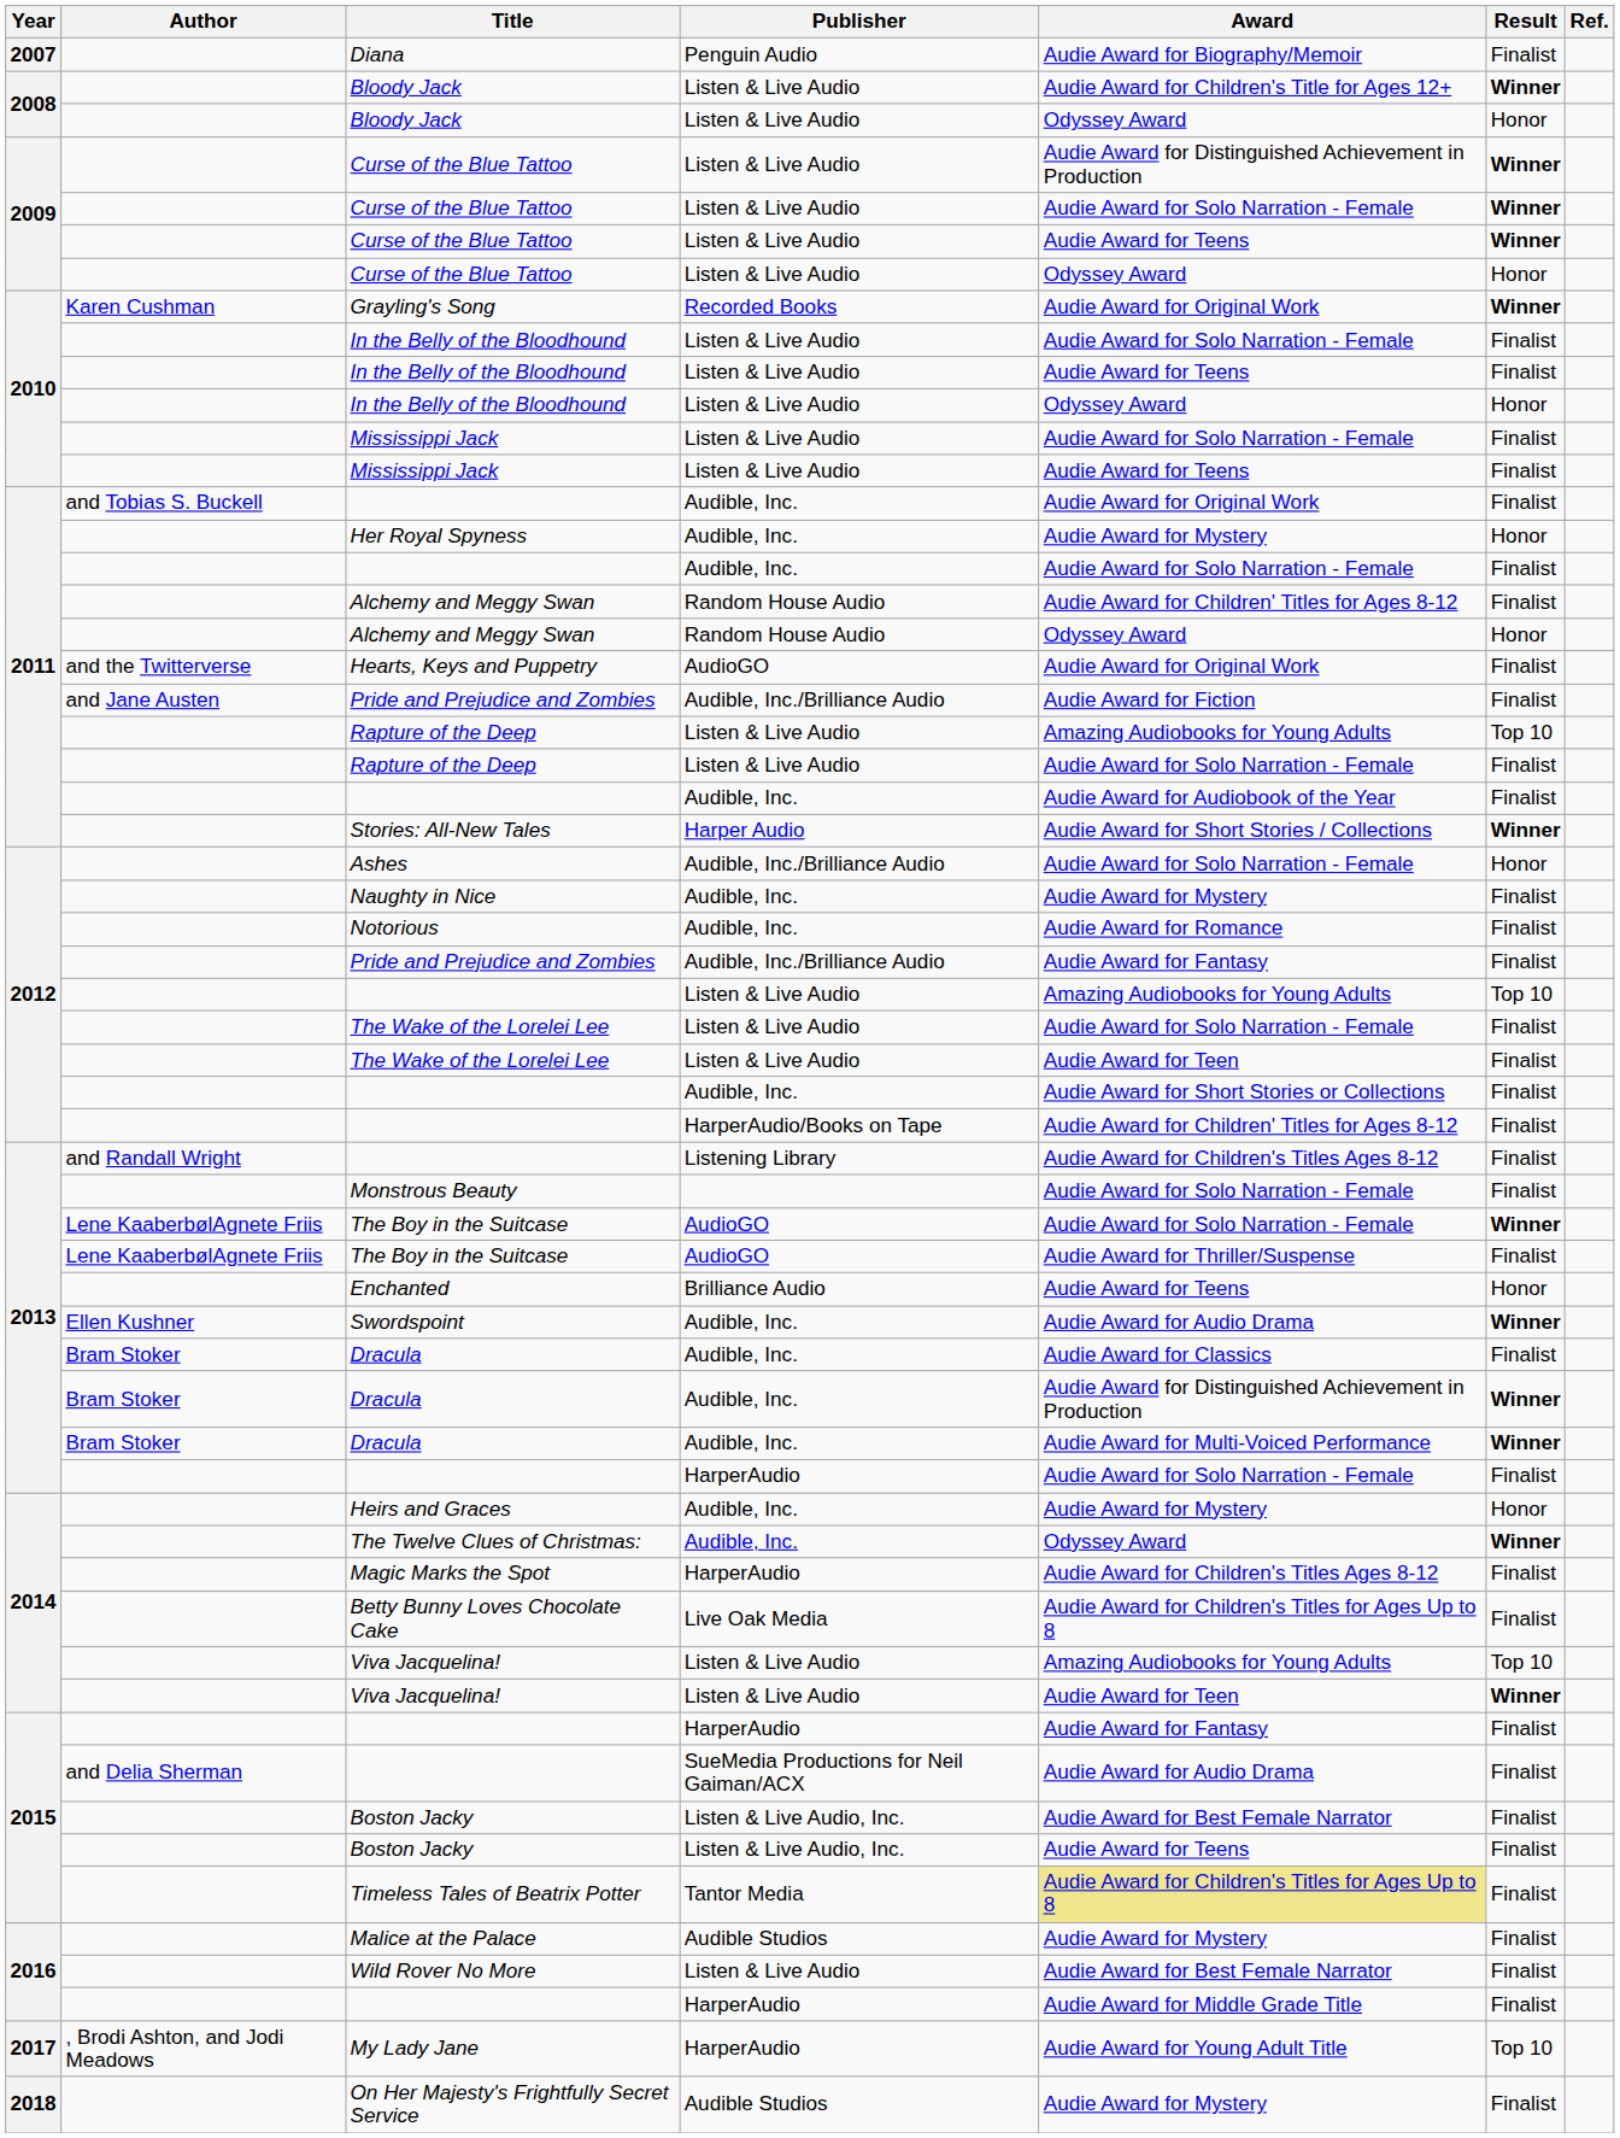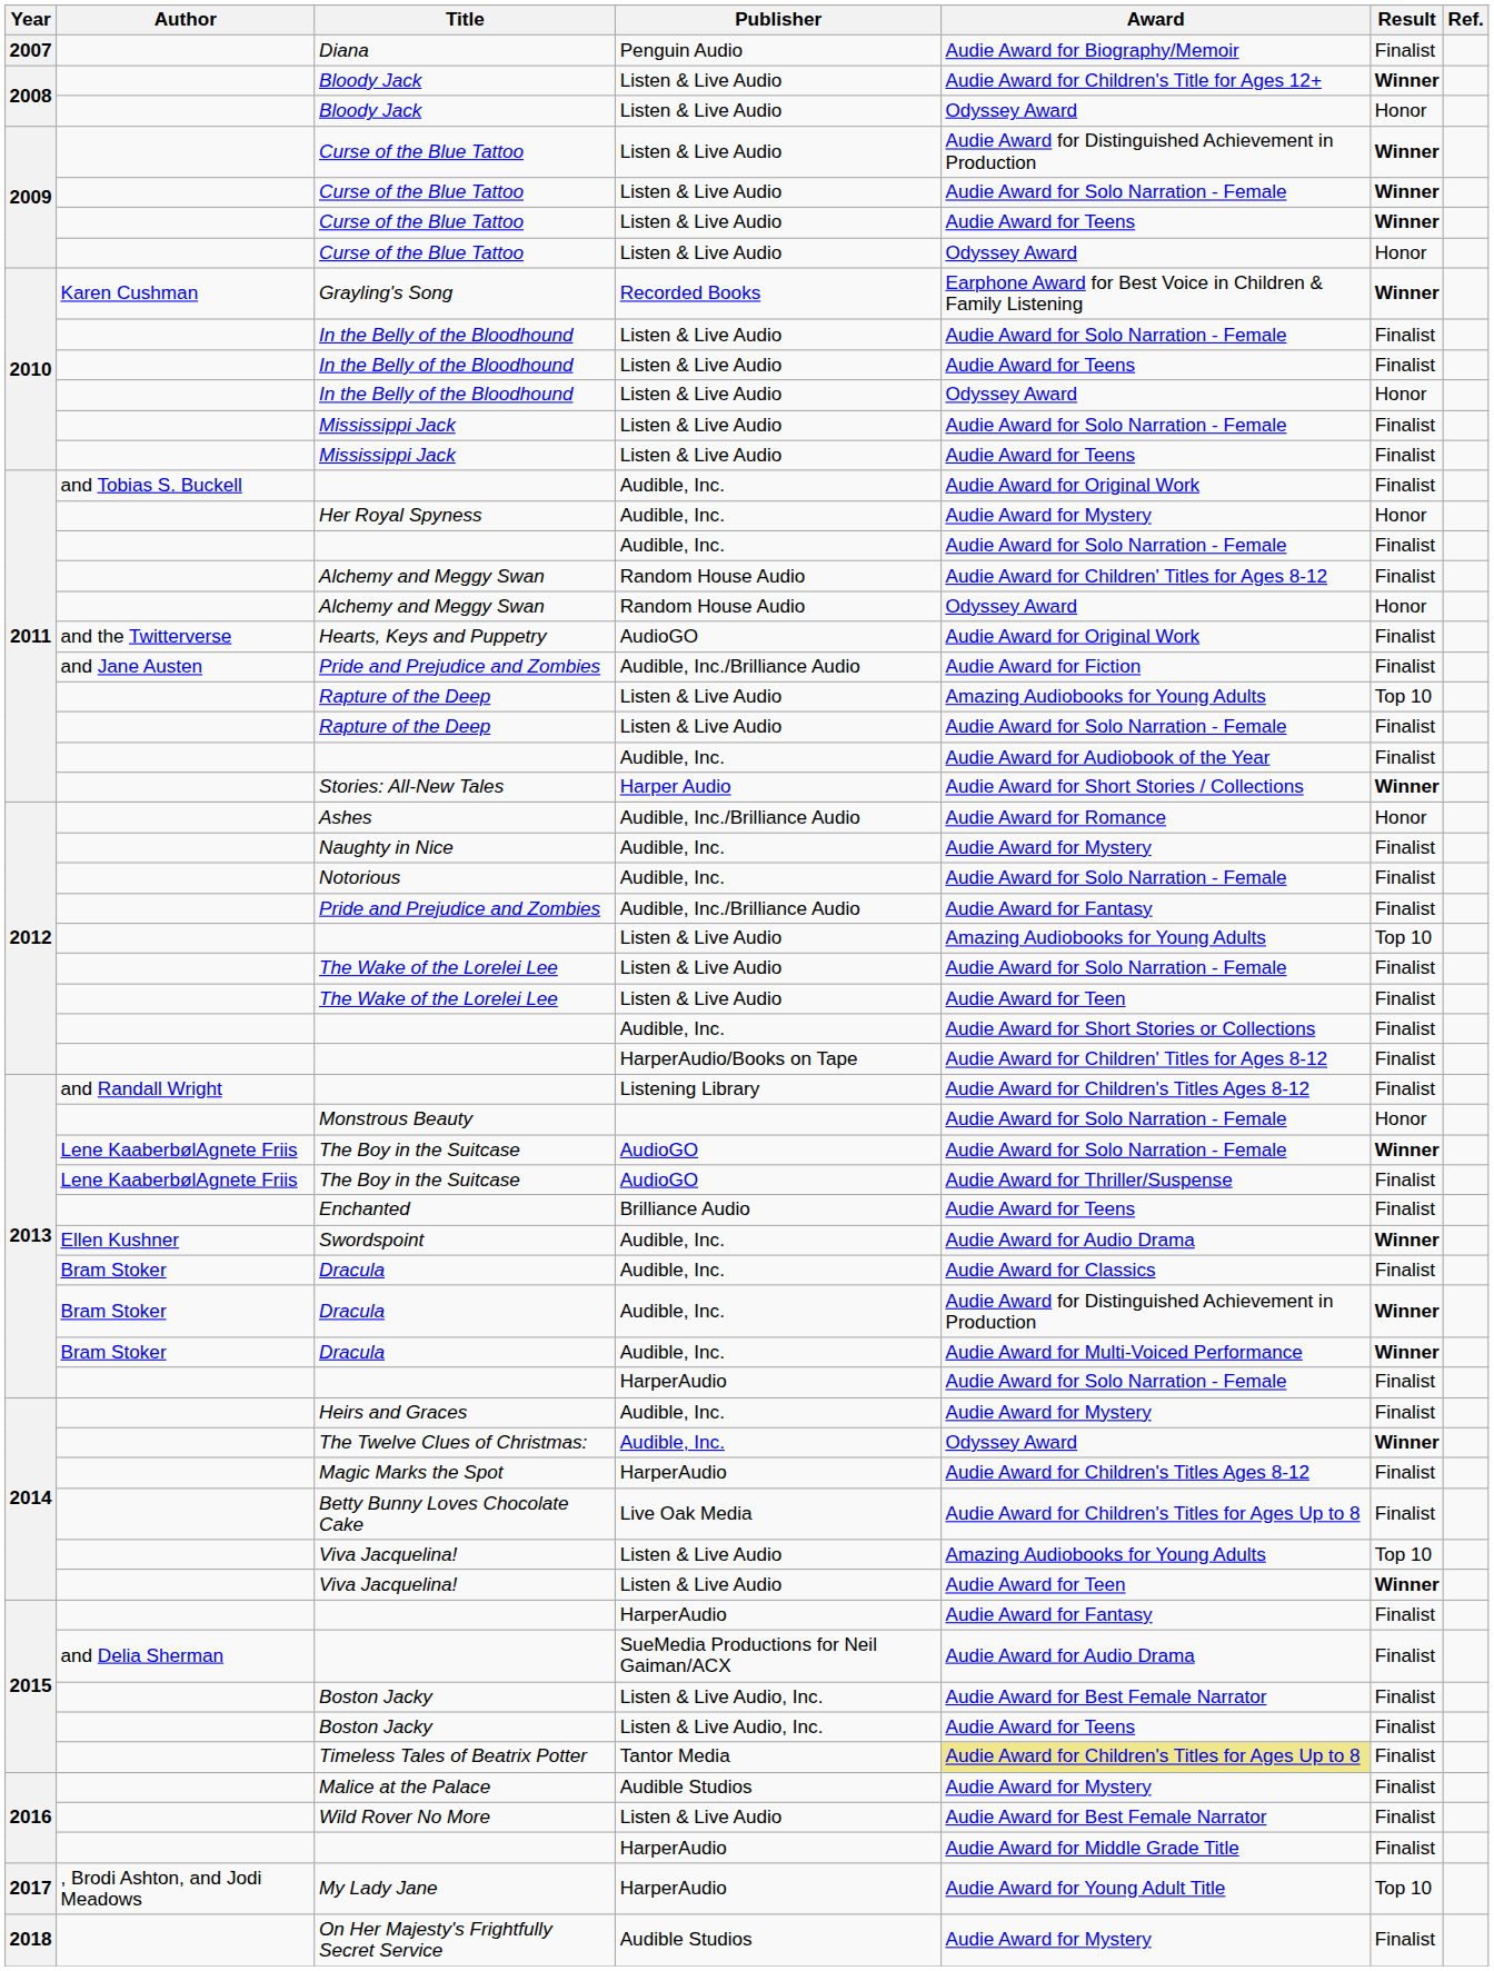Grayling's Song | Award: Audie Award for Original Work -> Earphone Award for Best Voice in Children & Family Listening
Ashes | Award: Audie Award for Solo Narration - Female -> Audie Award for Romance
Notorious | Award: Audie Award for Romance -> Audie Award for Solo Narration - Female
Monstrous Beauty | Result: Finalist -> Honor
Enchanted | Result: Honor -> Finalist
Heirs and Graces | Result: Honor -> Finalist
